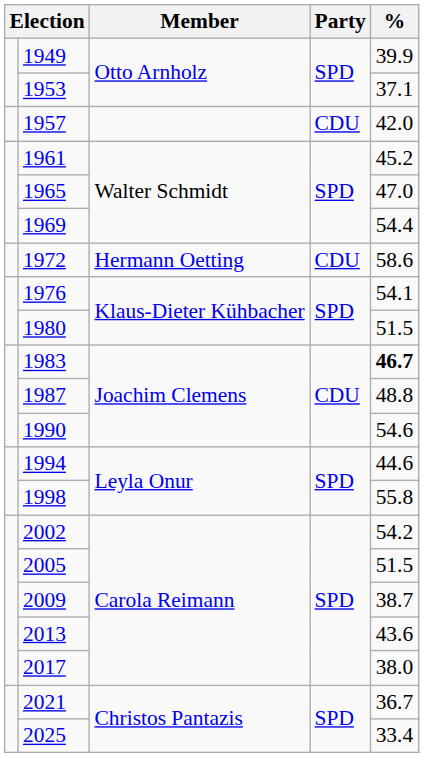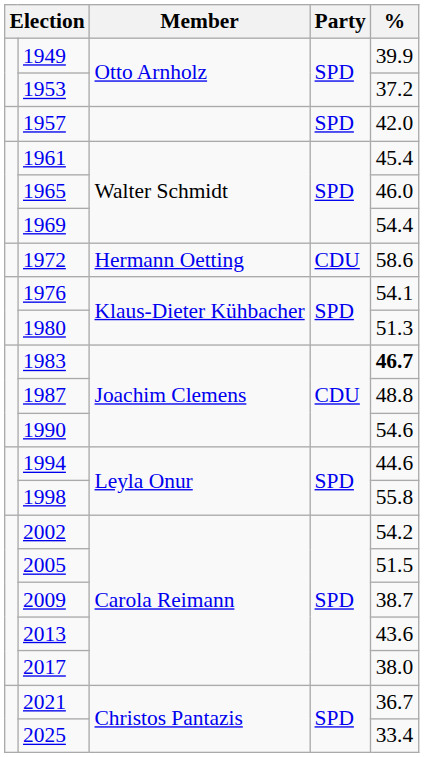1953 | %: 37.1 -> 37.2
1957 | Party: CDU -> SPD
1961 | %: 45.2 -> 45.4
1965 | %: 47.0 -> 46.0
1980 | %: 51.5 -> 51.3
